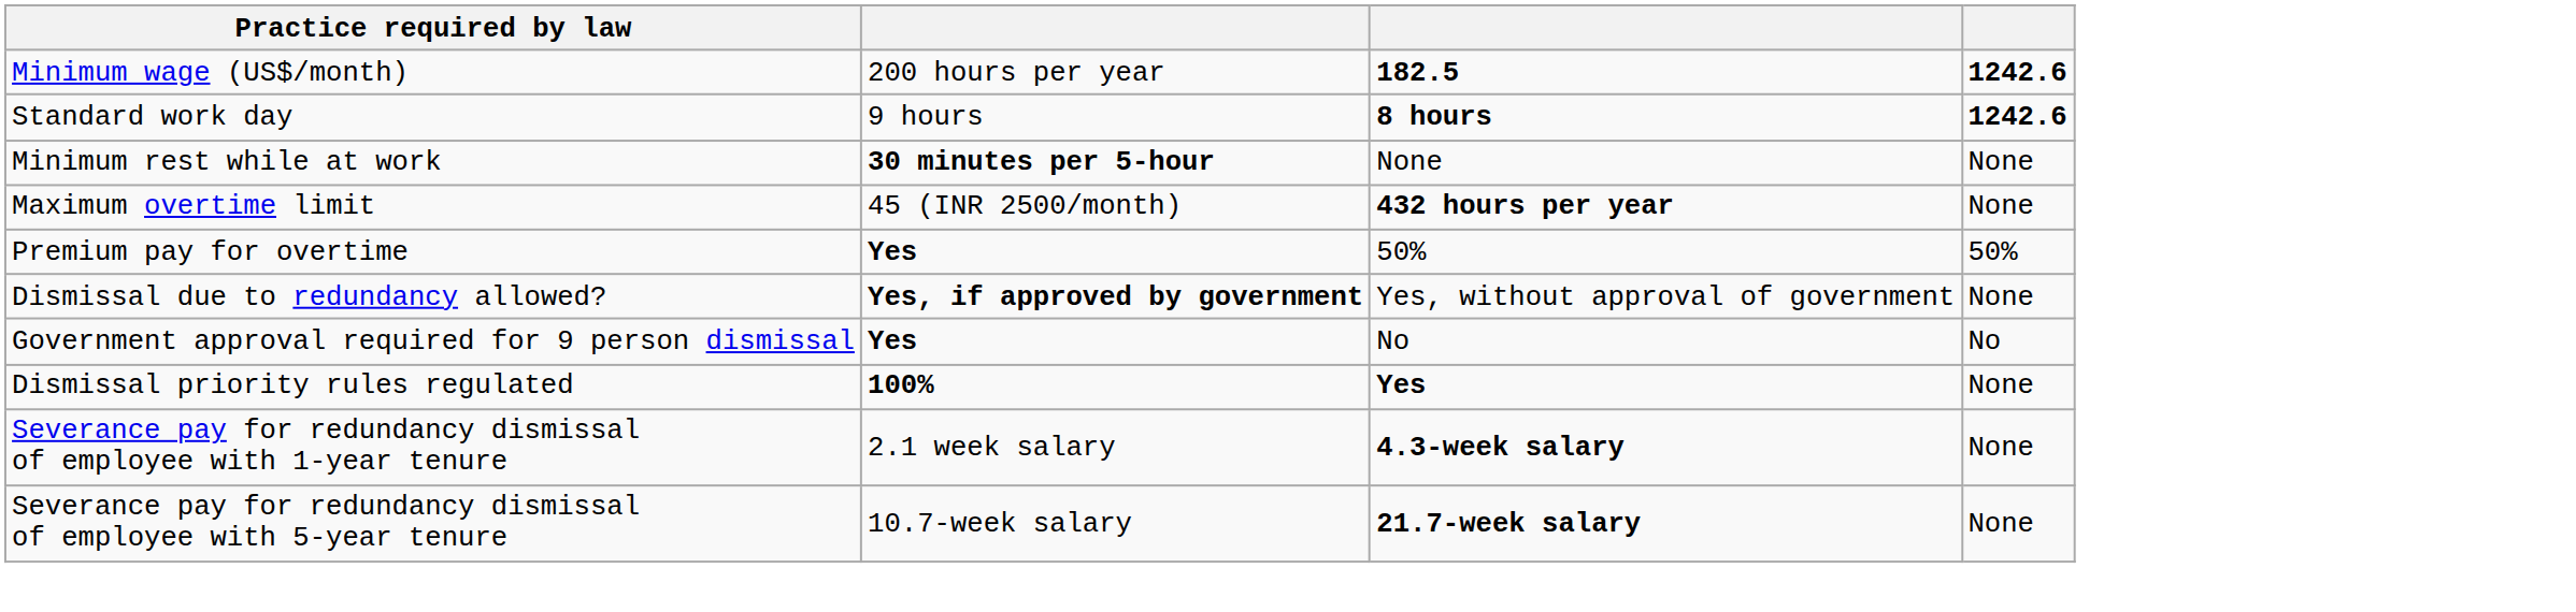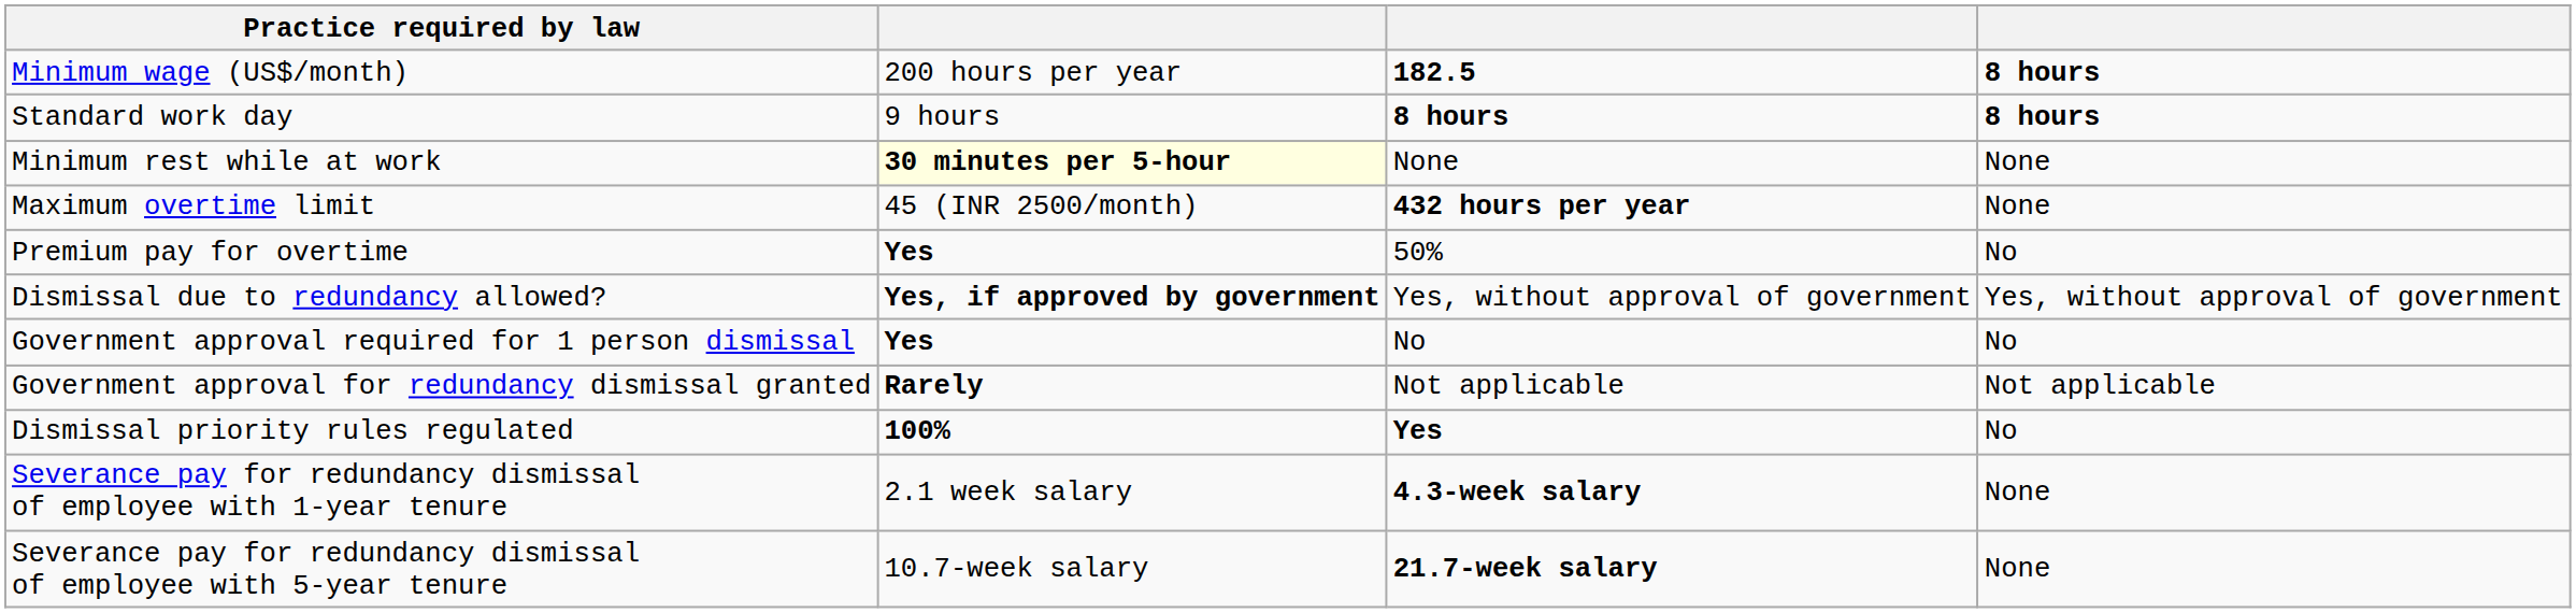Minimum wage (US$/month) | column 4: 1242.6 -> 8 hours
Standard work day | column 4: 1242.6 -> 8 hours
Minimum rest while at work | column 2: no background -> lightyellow background
Premium pay for overtime | column 4: 50% -> No
Dismissal due to redundancy allowed? | column 4: None -> Yes, without approval of government
+ row: Government approval required for 1 person dismissal | Yes | No | No
- row: Government approval required for 9 person dismissal | Yes | No | No
+ row: Government approval for redundancy dismissal granted | Rarely | Not applicable | Not applicable
Dismissal priority rules regulated | column 4: None -> No
